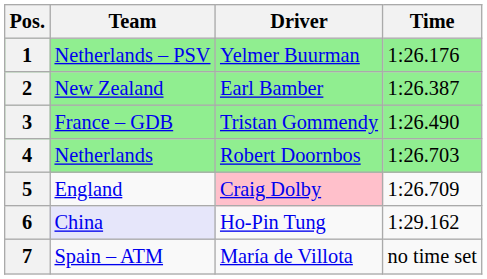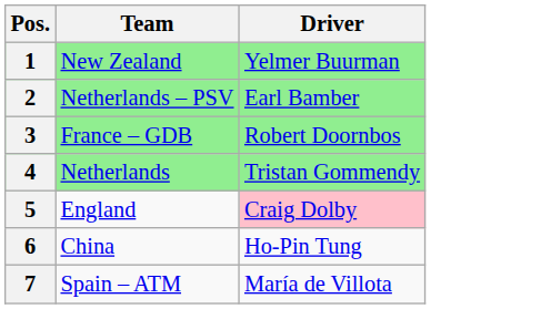- column: Time | 1:26.176 | 1:26.387 | 1:26.490 | 1:26.703 | 1:26.709 | 1:29.162 | no time set
1 | Team: Netherlands – PSV -> New Zealand
2 | Team: New Zealand -> Netherlands – PSV
3 | Driver: Tristan Gommendy -> Robert Doornbos
4 | Driver: Robert Doornbos -> Tristan Gommendy
6 | Team: lavender background -> no background
